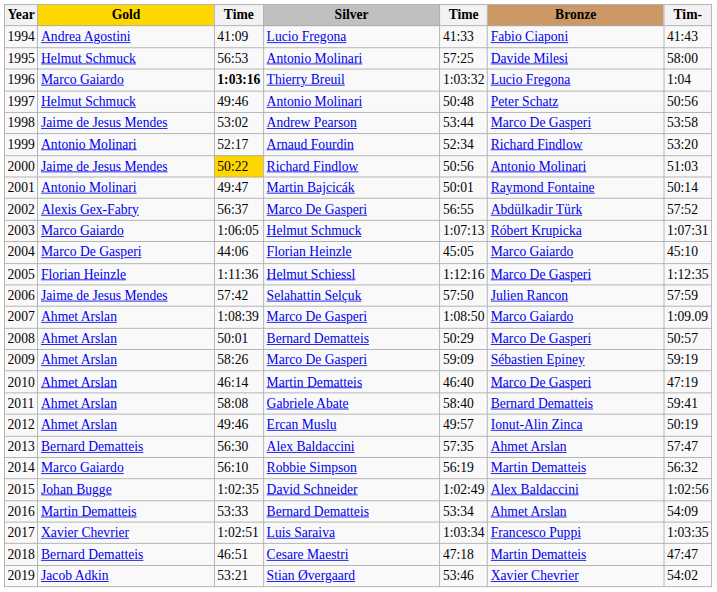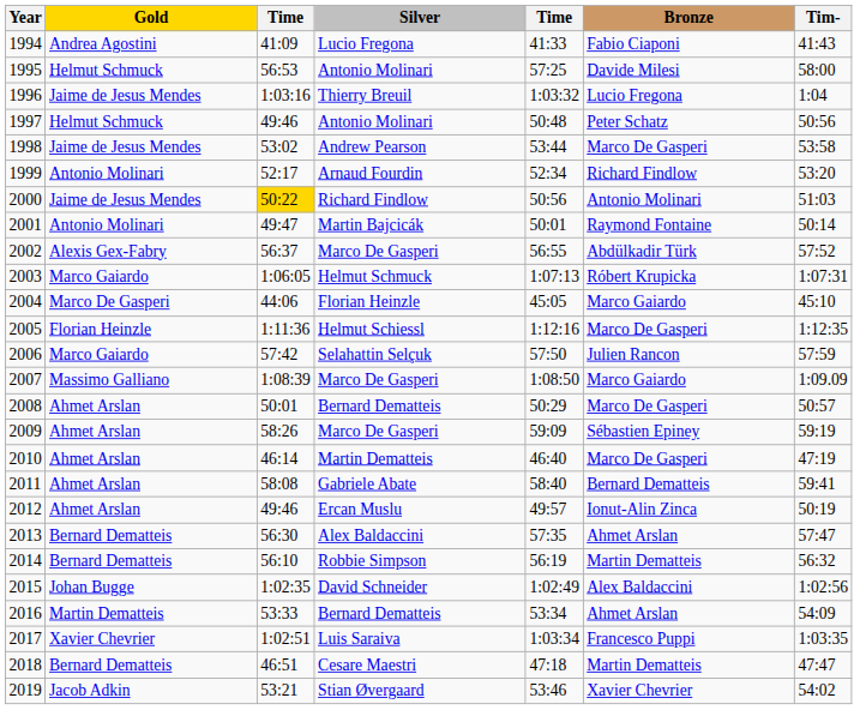1996 | Gold: Marco Gaiardo -> Jaime de Jesus Mendes
1996 | column 3: bold -> normal
2006 | Gold: Jaime de Jesus Mendes -> Marco Gaiardo
2007 | Gold: Ahmet Arslan -> Massimo Galliano
2014 | Gold: Marco Gaiardo -> Bernard Dematteis
